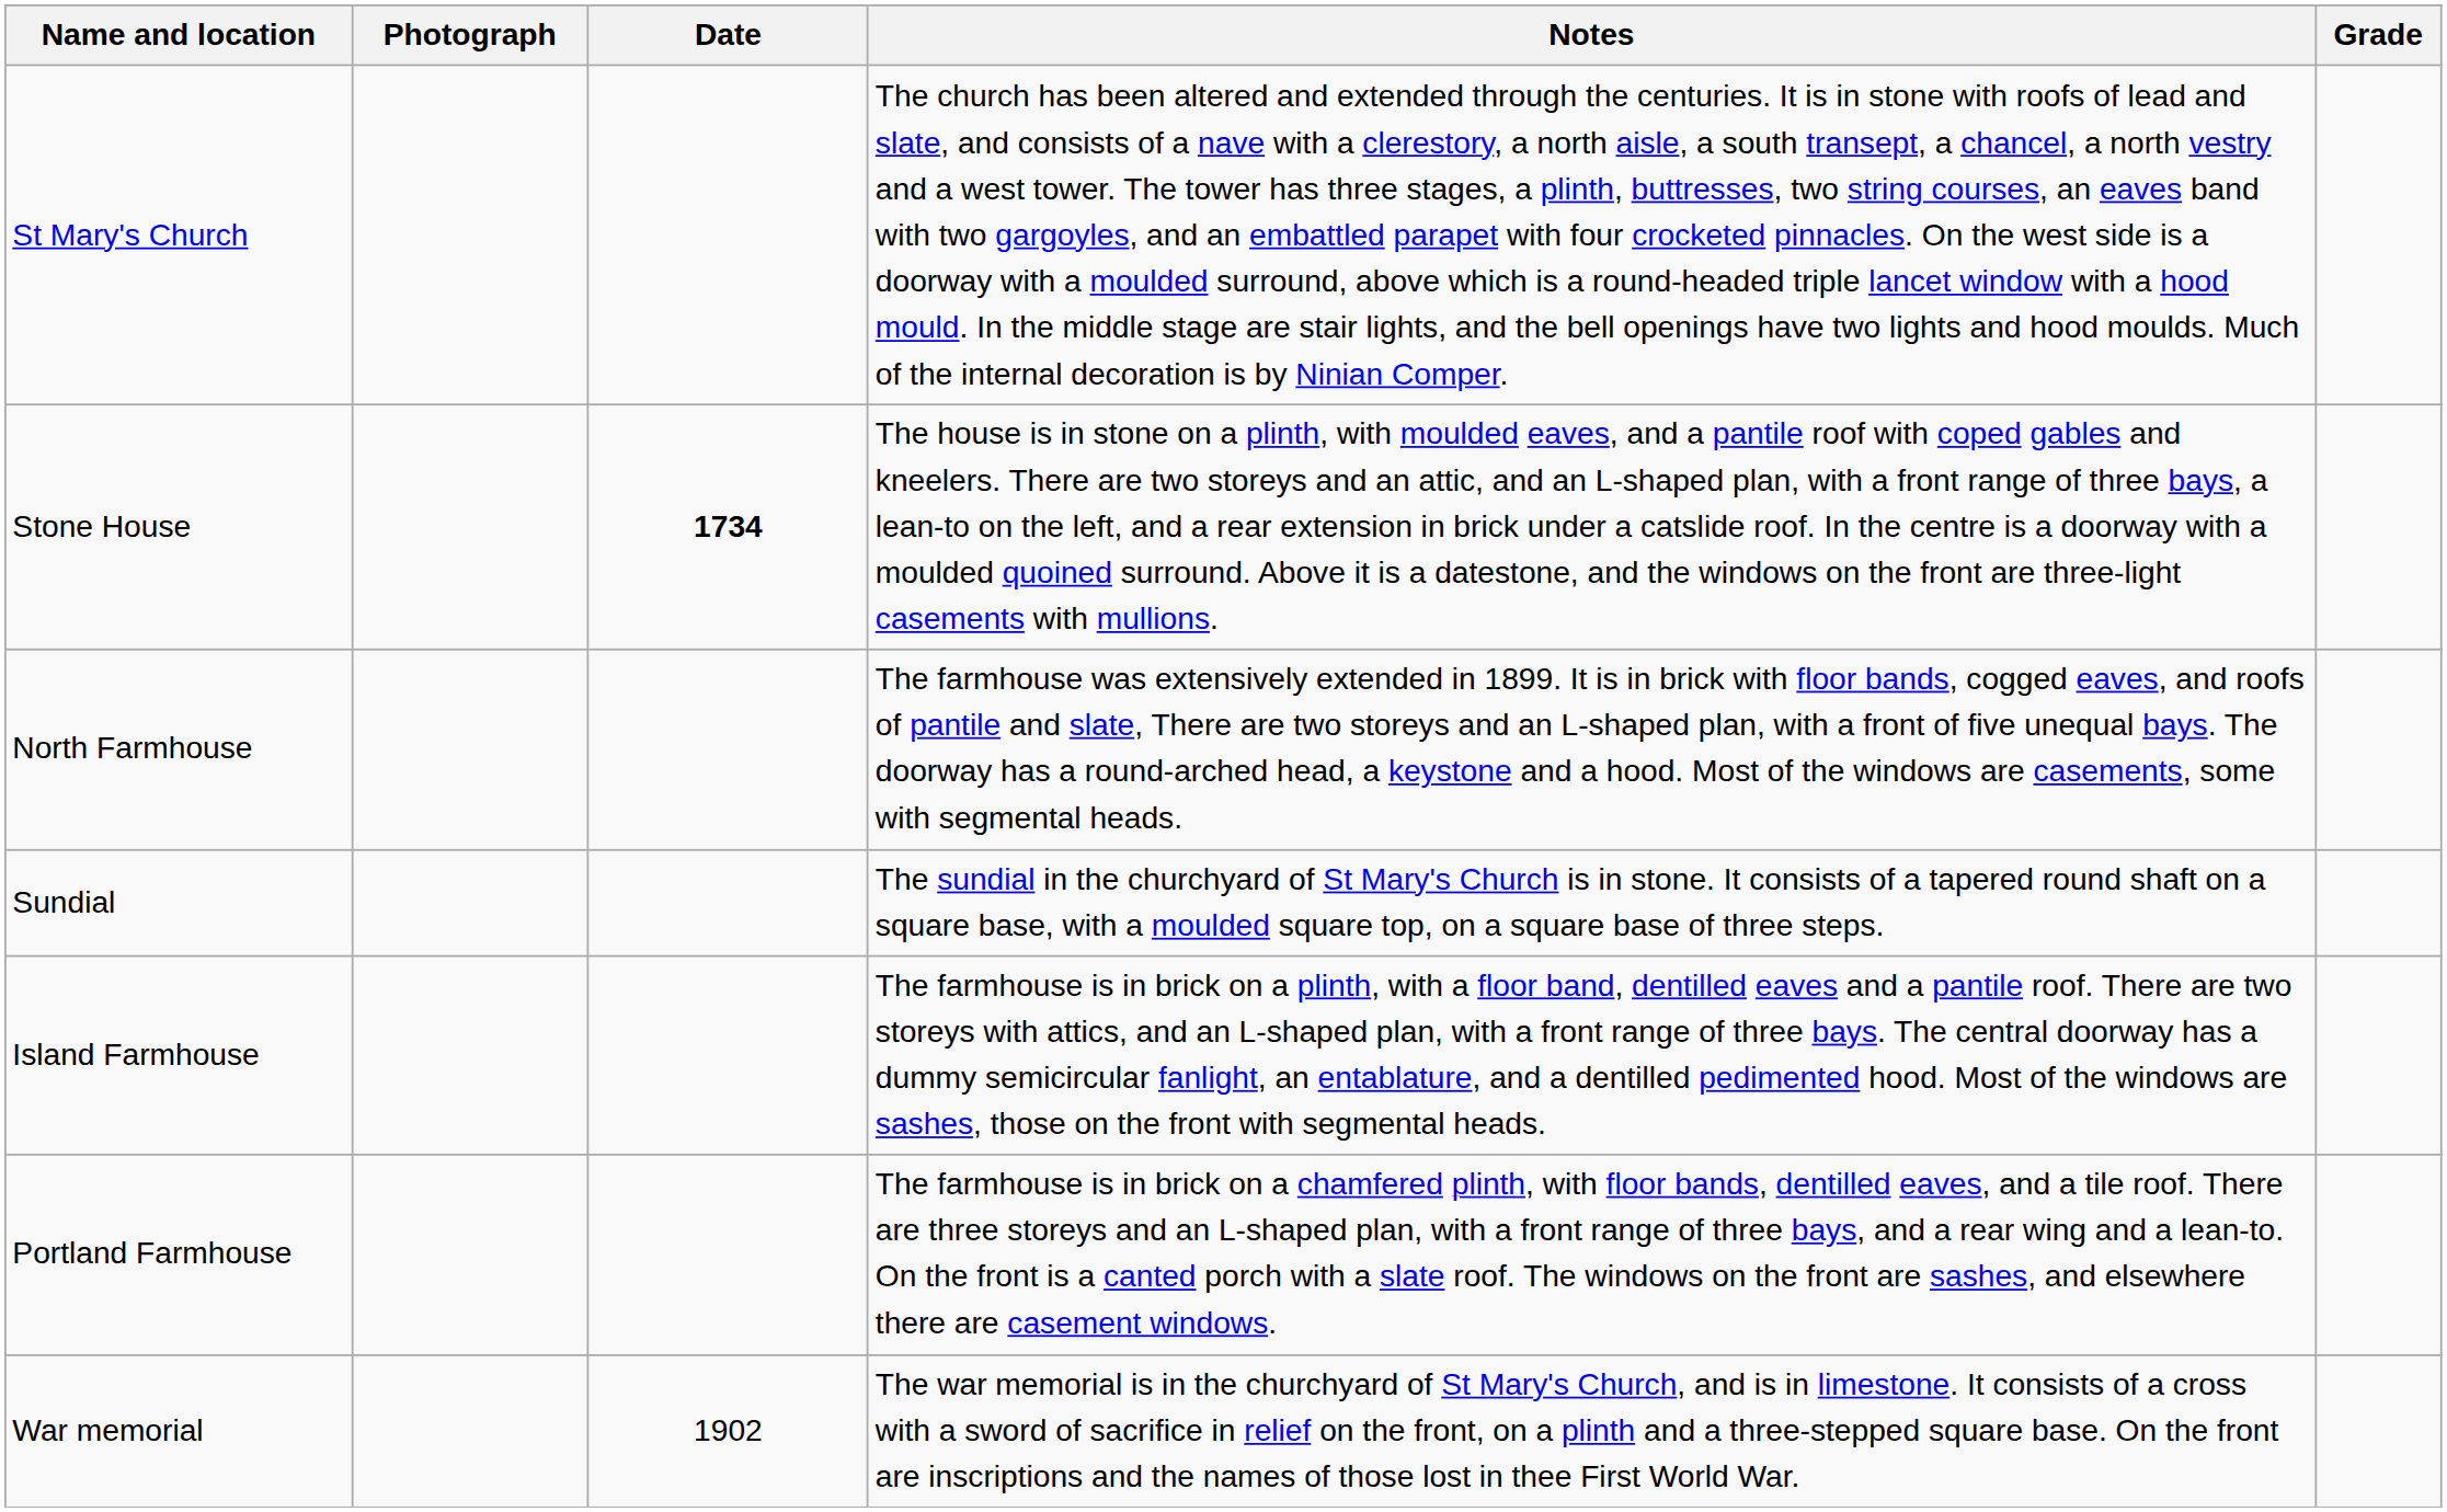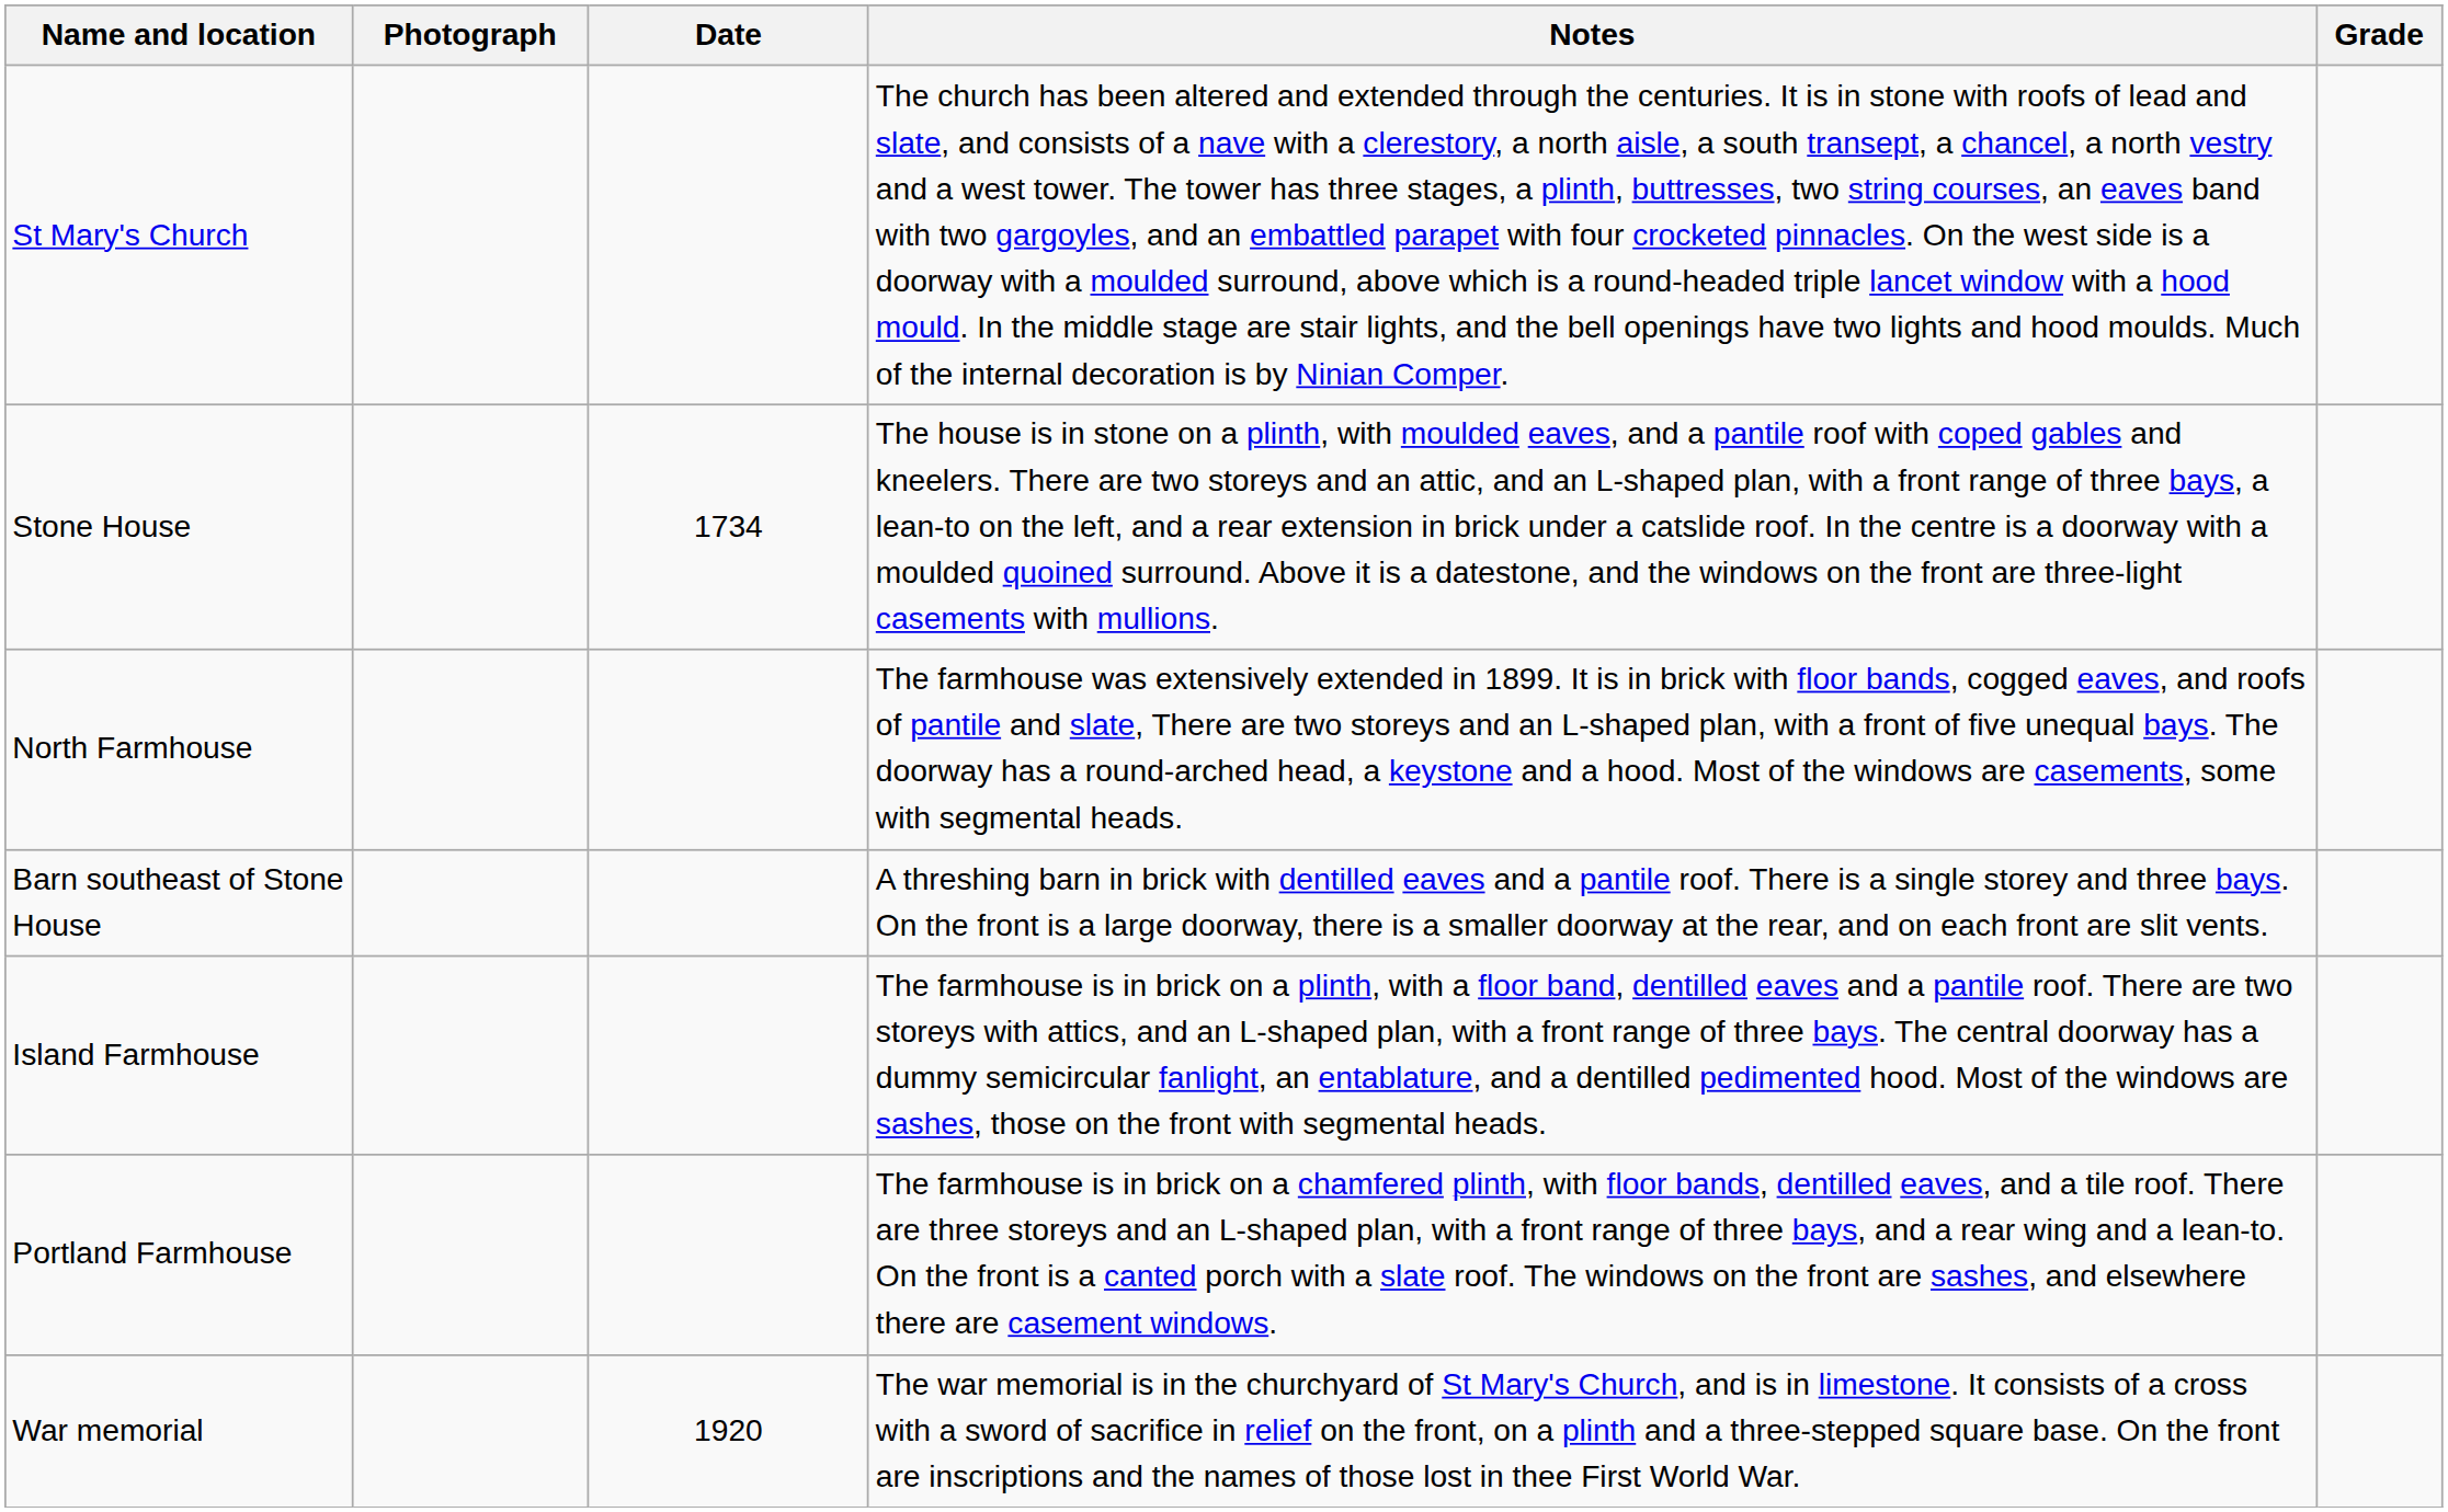Stone House | Date: bold -> normal
+ row: Barn southeast of Stone House | A threshing barn in brick with dentilled eaves and a pantile roof. There is a single storey and three bays. On the front is a large doorway, there is a smaller doorway at the rear, and on each front are slit vents.
- row: Sundial | The sundial in the churchyard of St Mary's Church is in stone. It consists of a tapered round shaft on a square base, with a moulded square top, on a square base of three steps.
War memorial | Date: 1902 -> 1920
